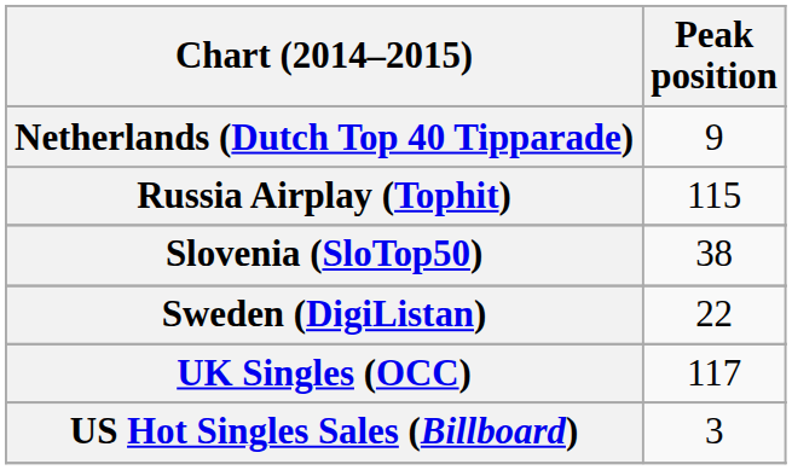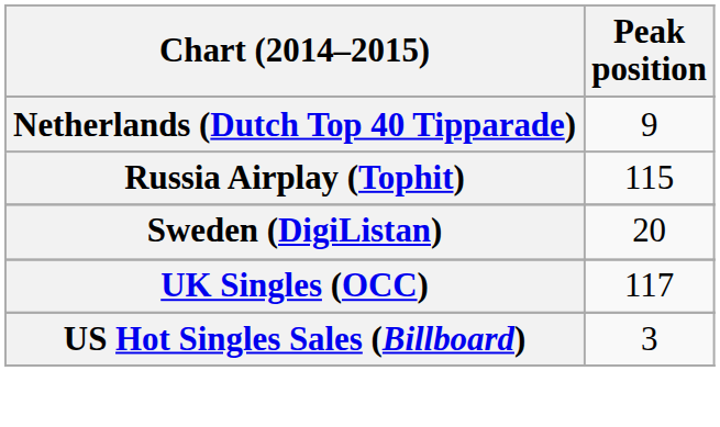- row: Slovenia (SloTop50) | 38
Sweden (DigiListan) | Peak position: 22 -> 20
